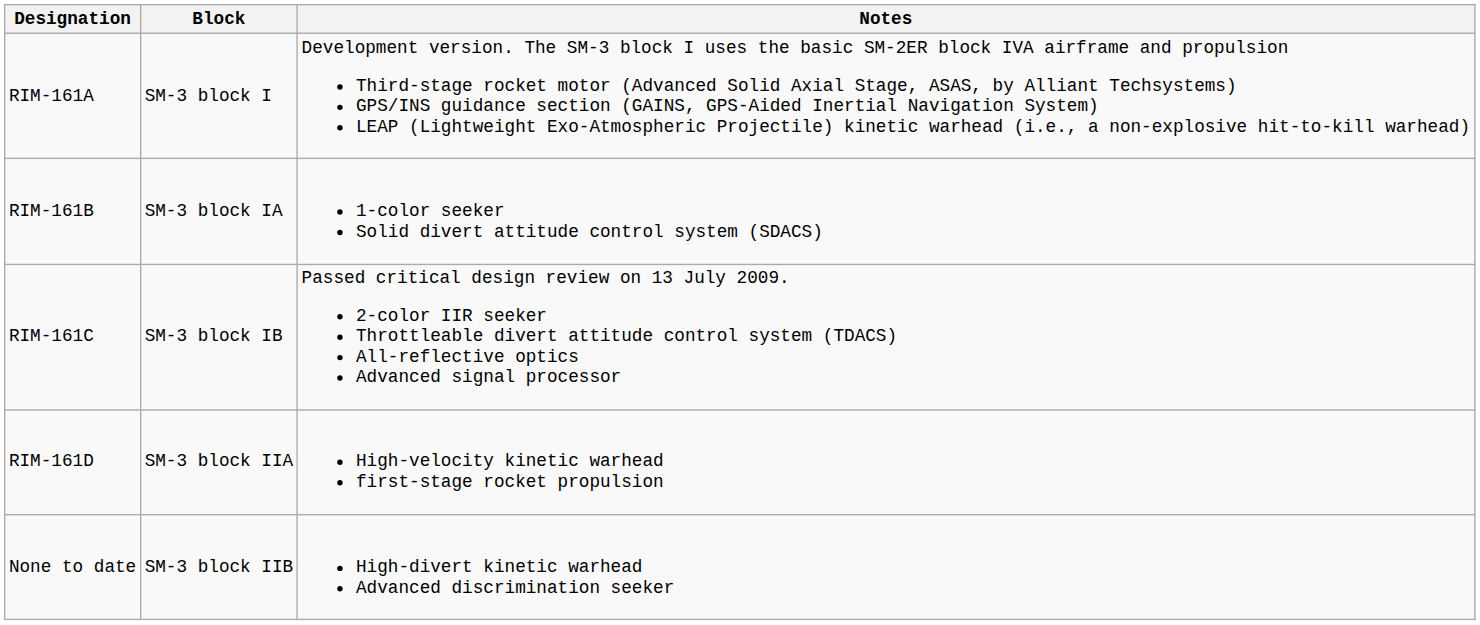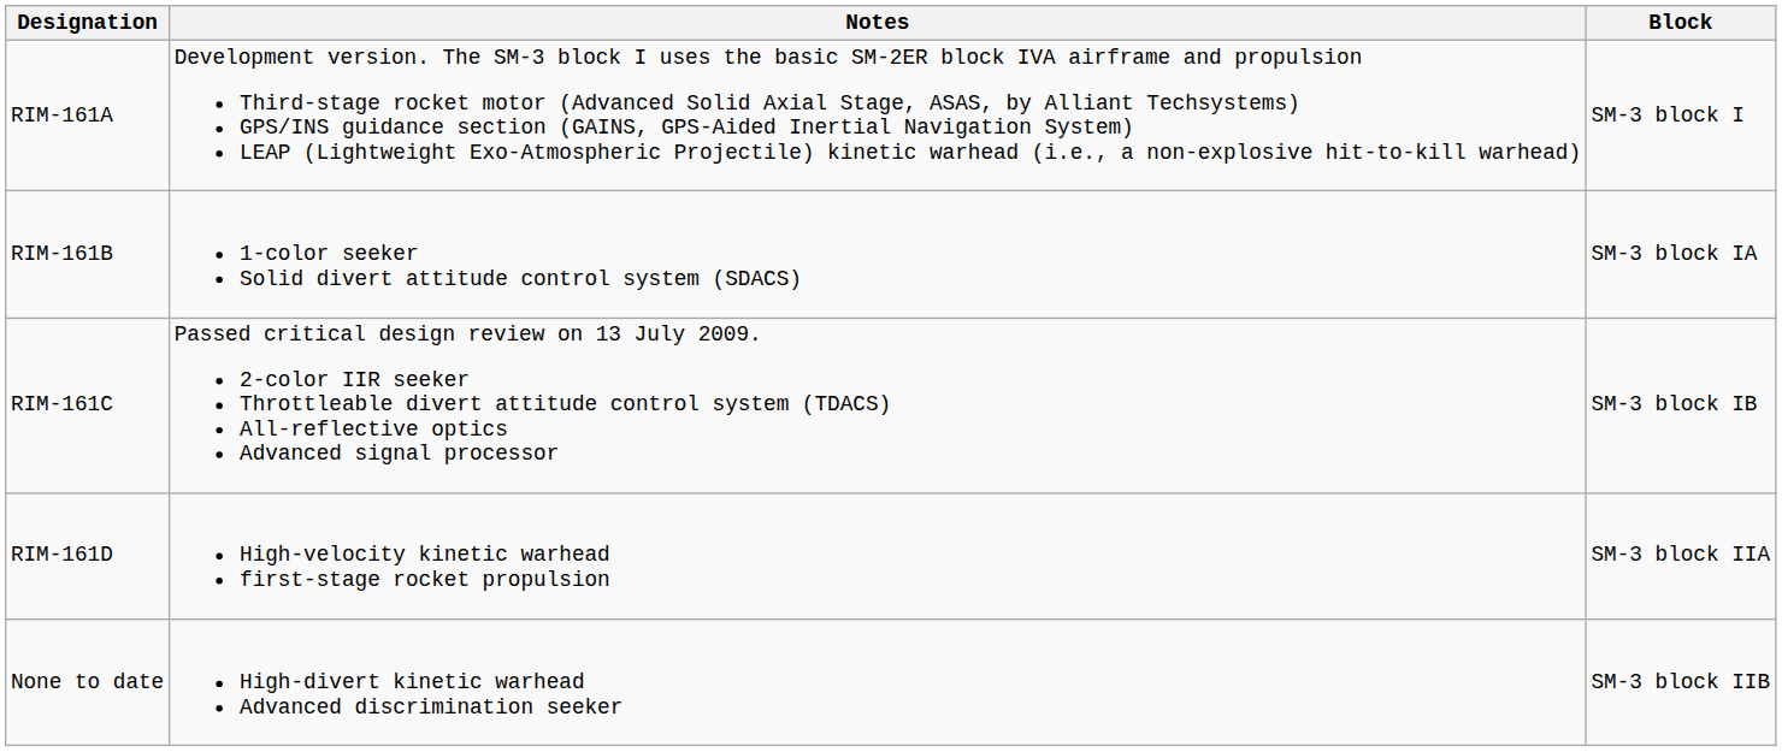columns swapped: Block <-> Notes
